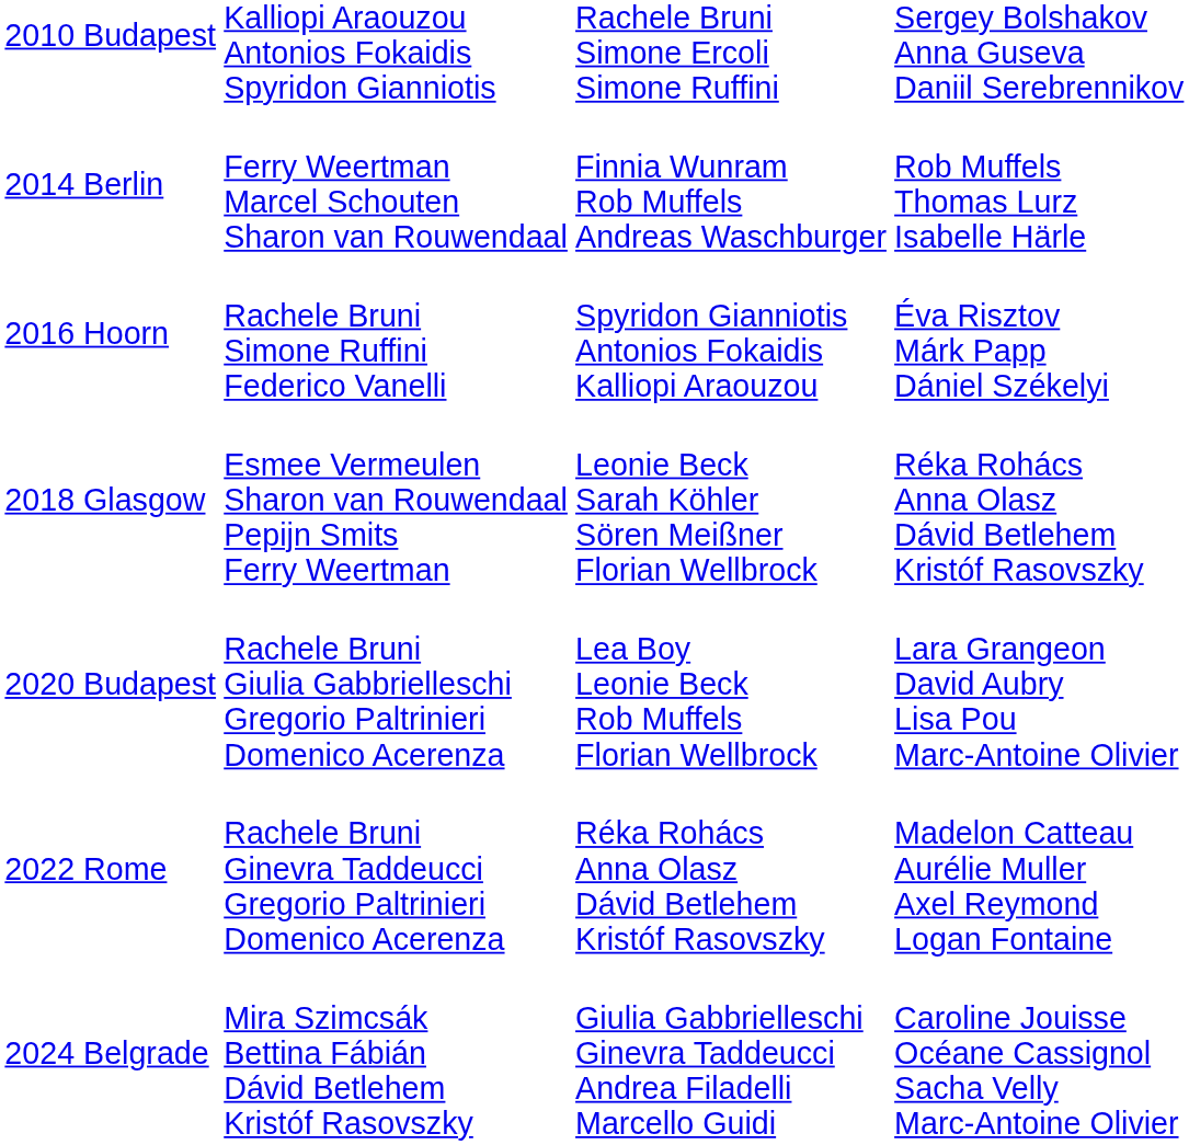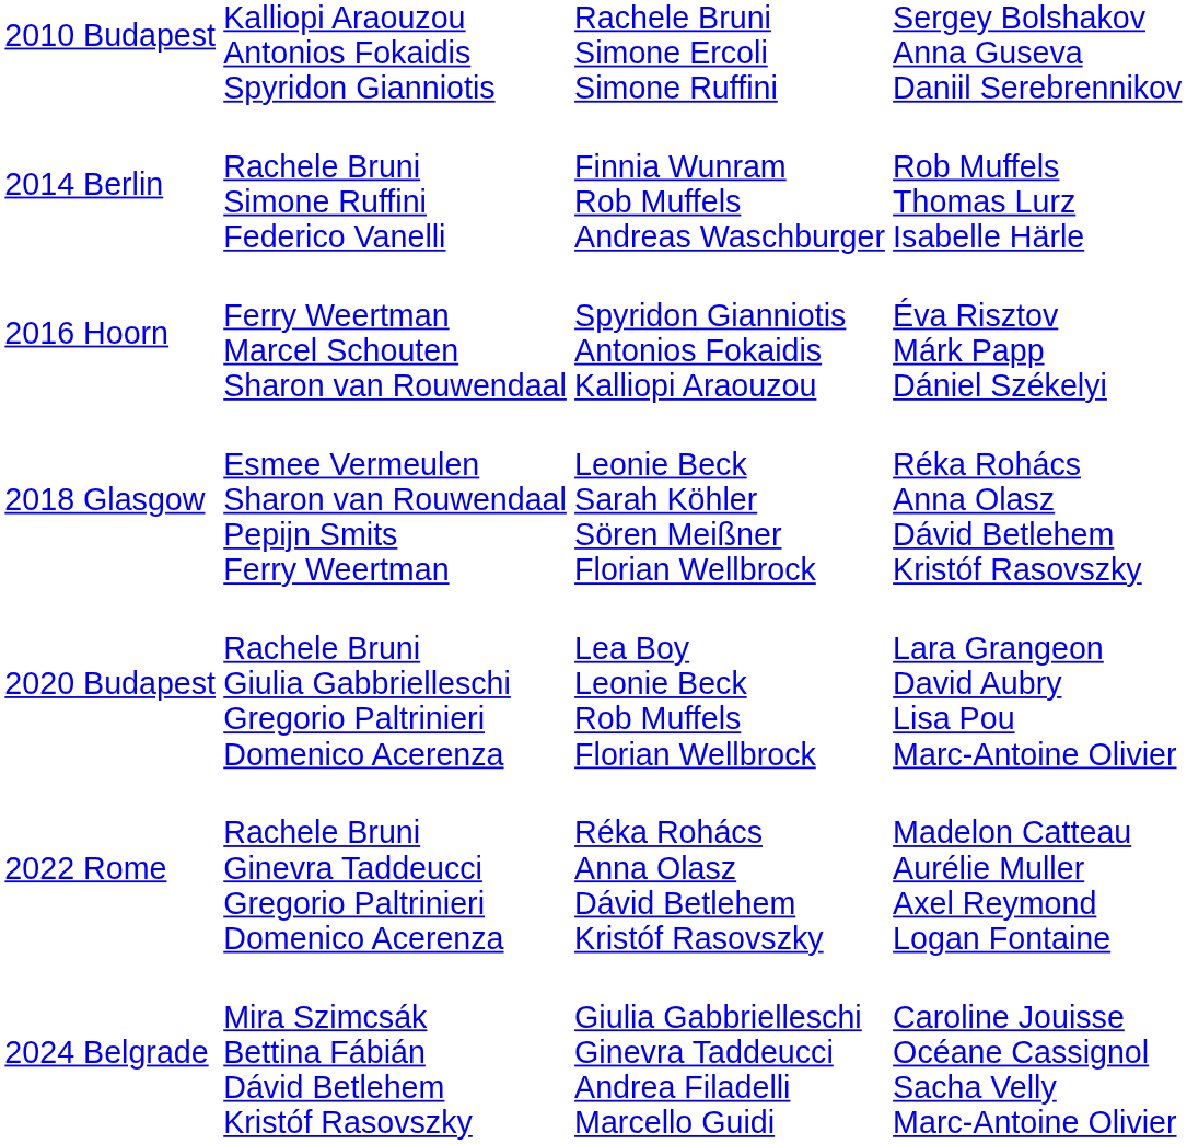2014 Berlin | column 2: Ferry Weertman Marcel Schouten Sharon van Rouwendaal -> Rachele Bruni Simone Ruffini Federico Vanelli
2016 Hoorn | column 2: Rachele Bruni Simone Ruffini Federico Vanelli -> Ferry Weertman Marcel Schouten Sharon van Rouwendaal
